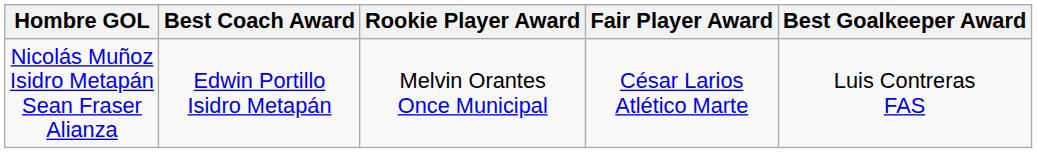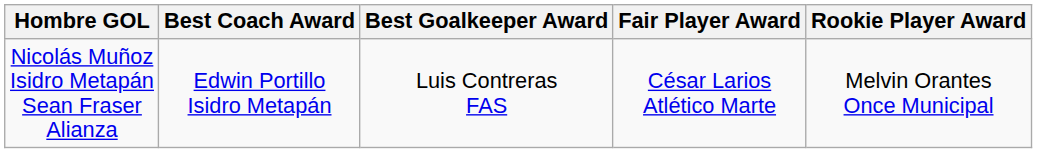columns swapped: Best Goalkeeper Award <-> Rookie Player Award
